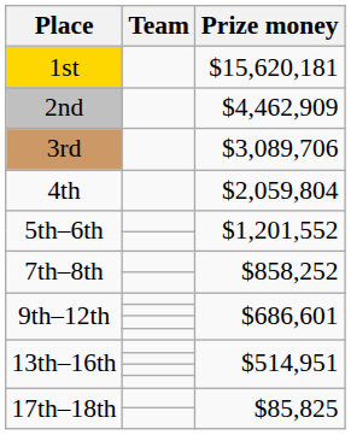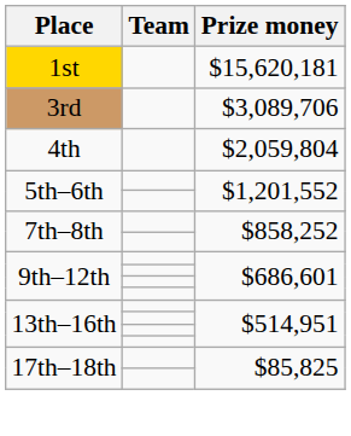- row: 2nd | $4,462,909
